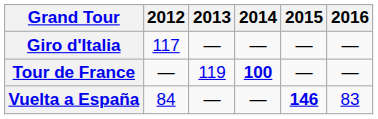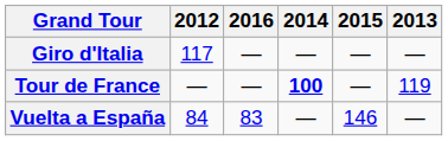columns swapped: 2013 <-> 2016
Vuelta a España | 2015: bold -> normal
